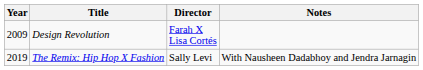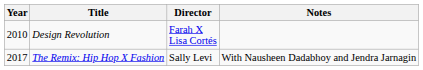Design Revolution | Year: 2009 -> 2010
The Remix: Hip Hop X Fashion | Year: 2019 -> 2017
